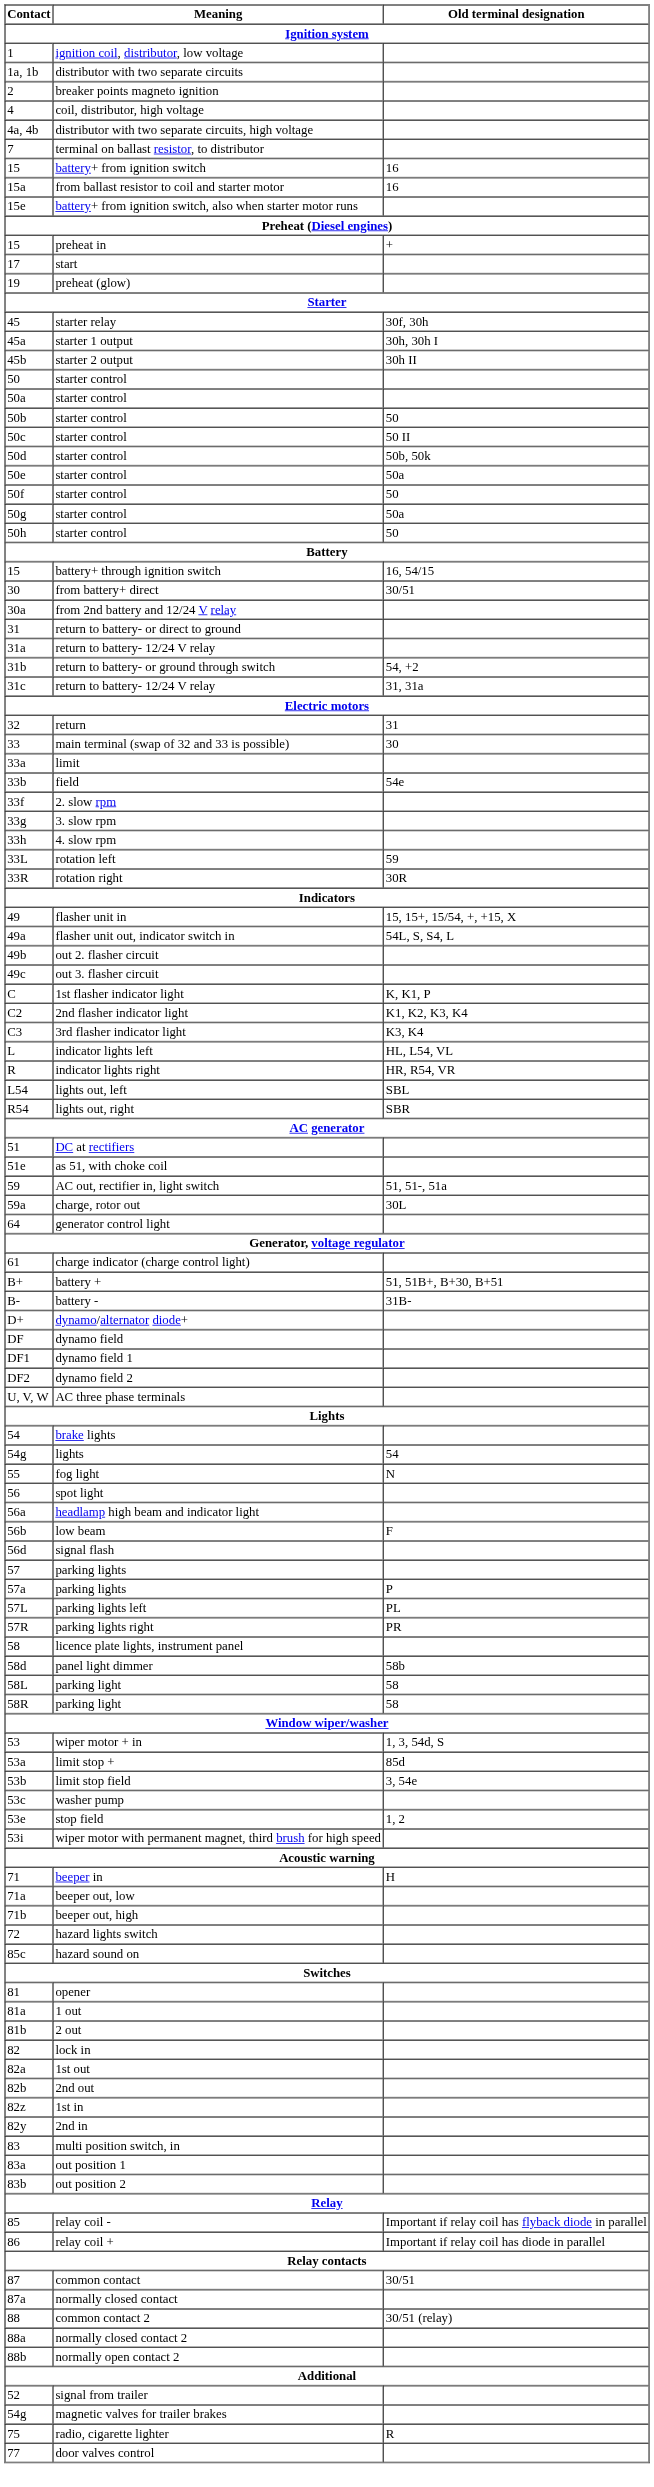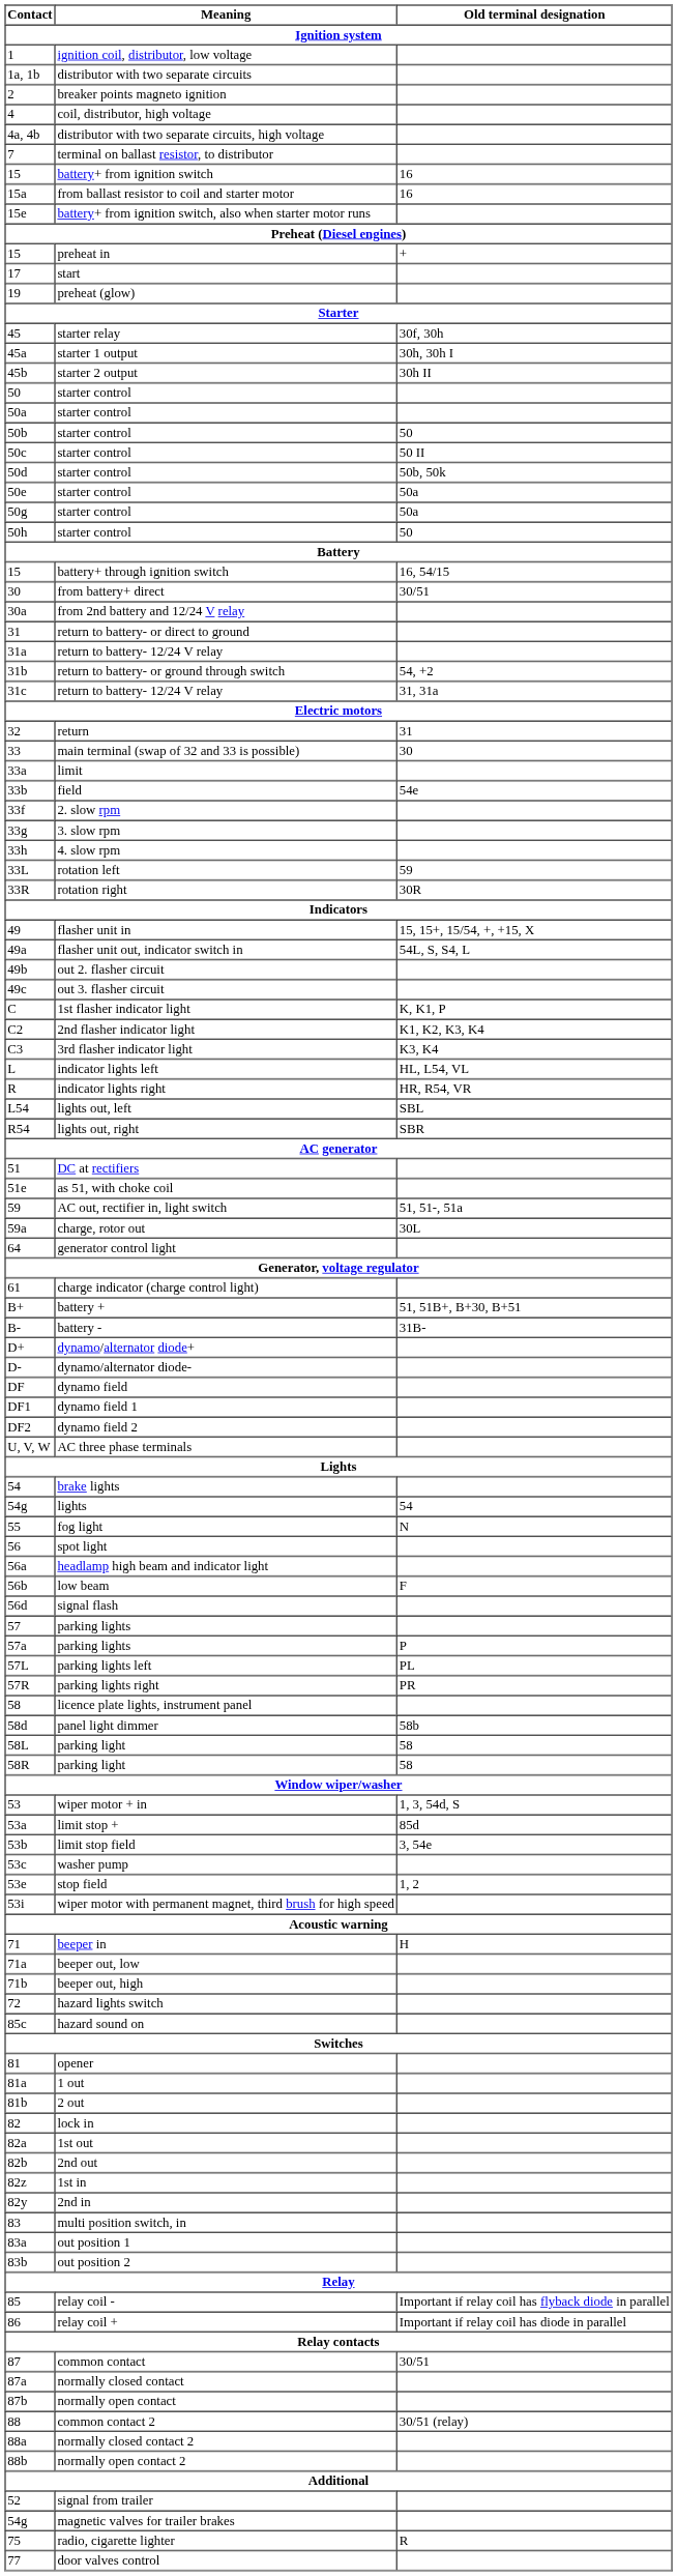- row: 50f | starter control | 50
+ row: D- | dynamo/alternator diode-
+ row: 87b | normally open contact
